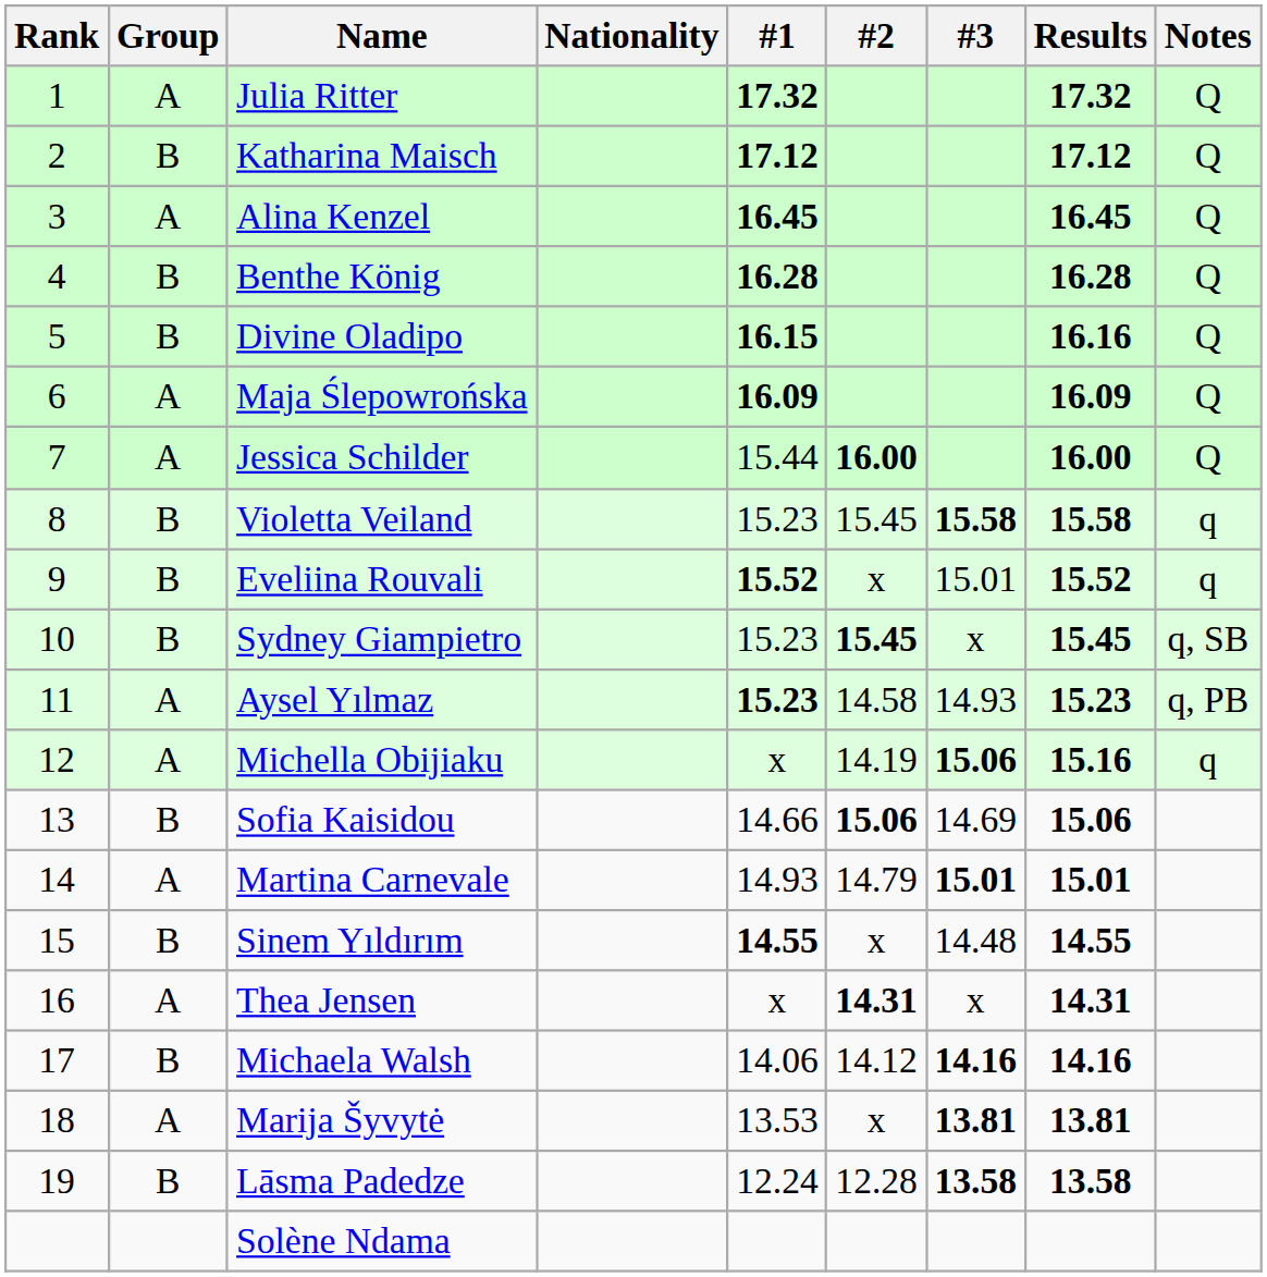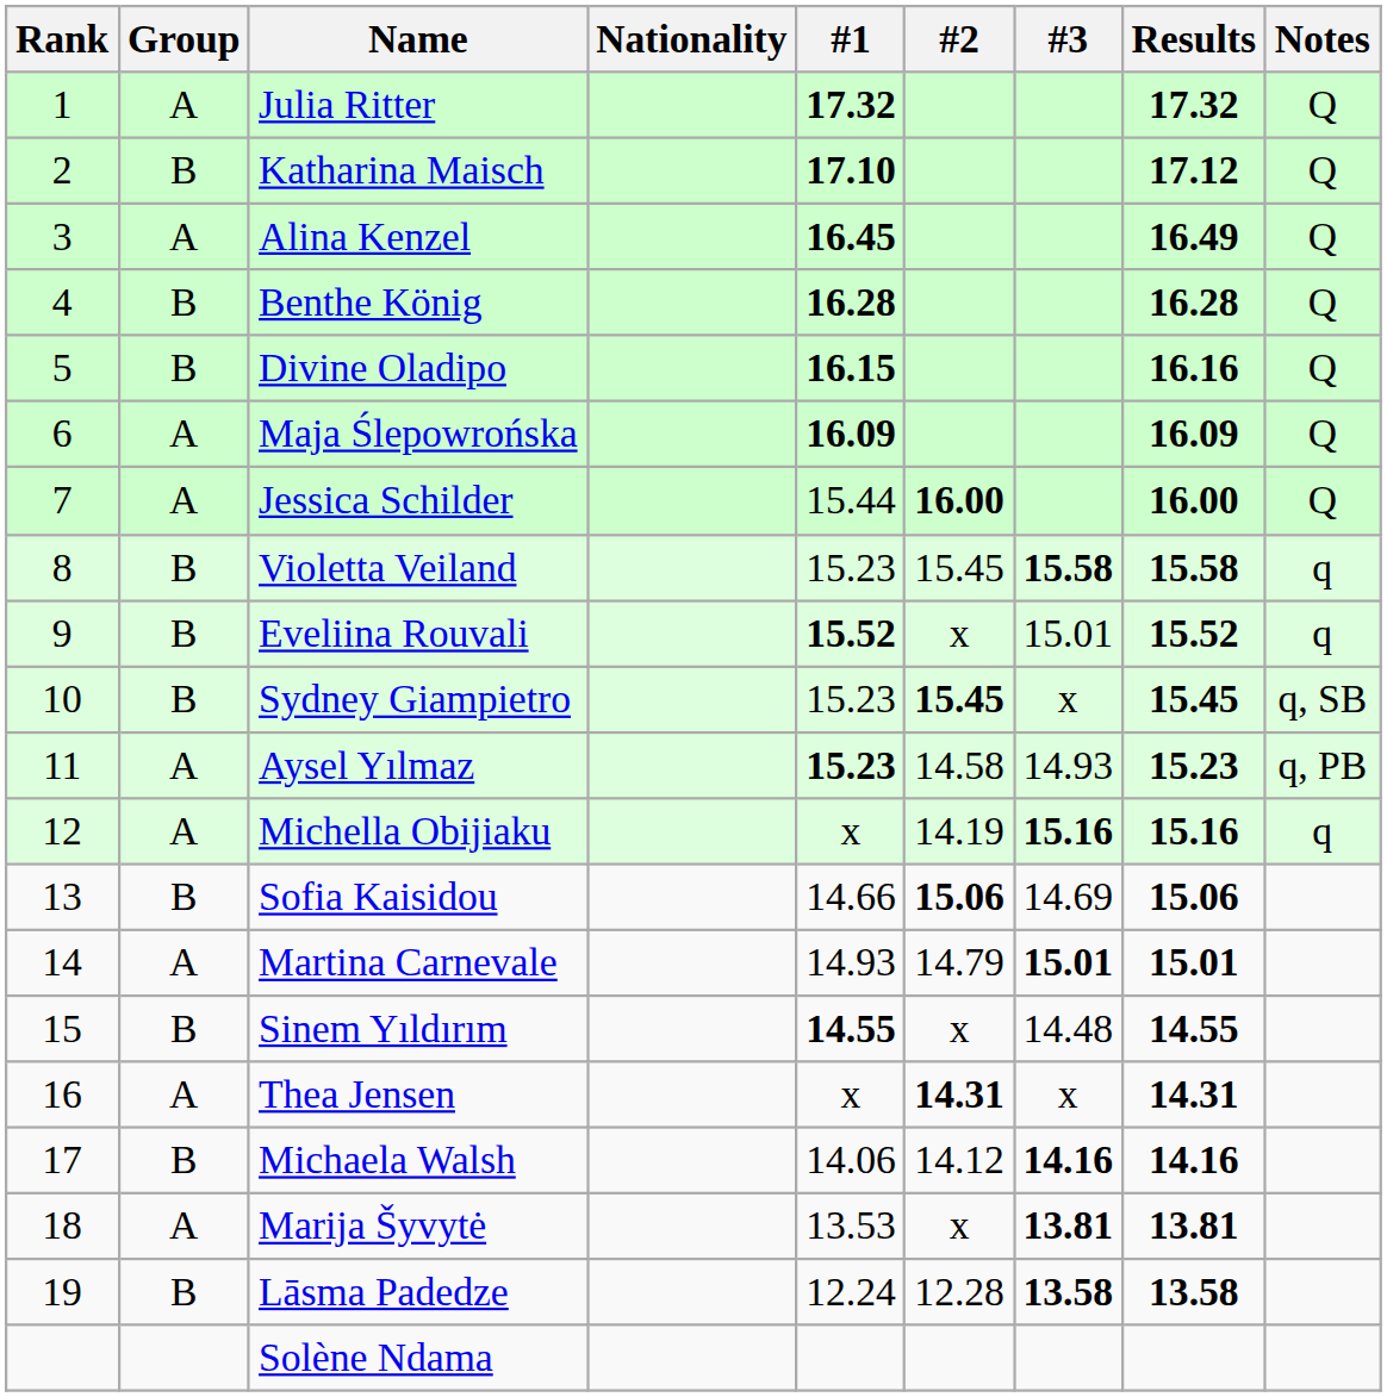Katharina Maisch | #1: 17.12 -> 17.10
Alina Kenzel | Results: 16.45 -> 16.49
Michella Obijiaku | #3: 15.06 -> 15.16
